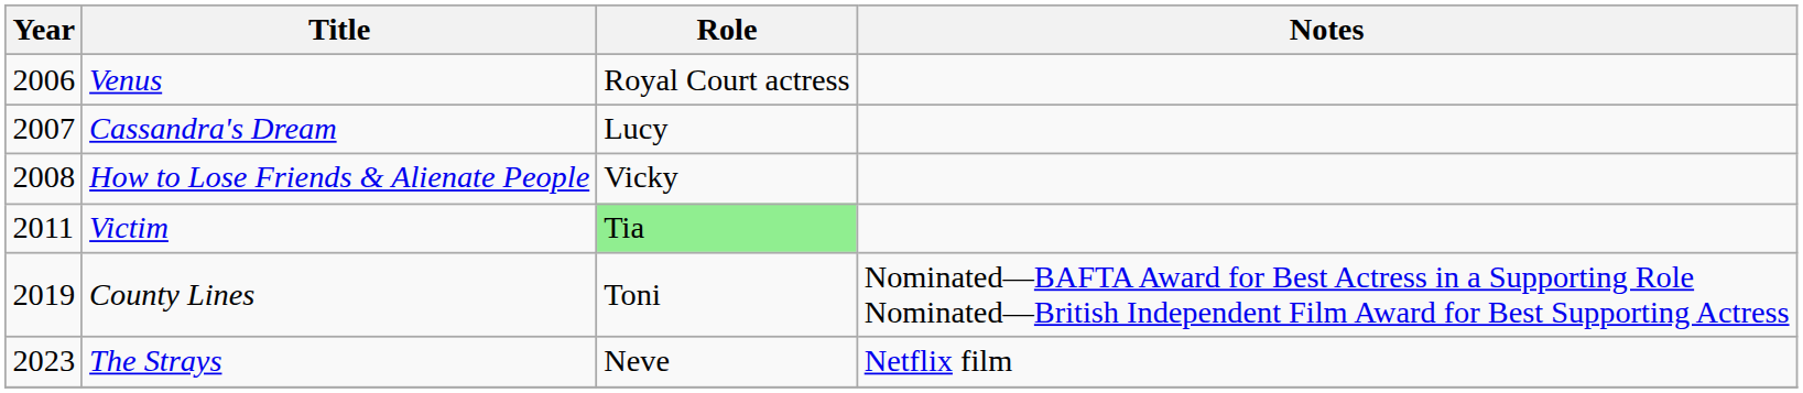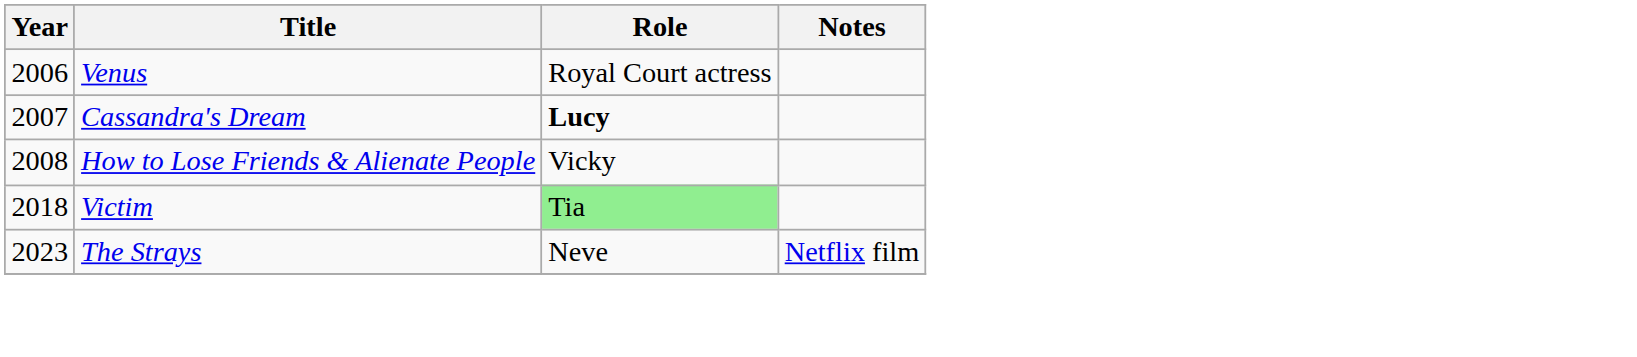Cassandra's Dream | Role: normal -> bold
Victim | Year: 2011 -> 2018
- row: 2019 | County Lines | Toni | Nominated—BAFTA Award for Best Actress in a Supporting Role Nominated—British Independent Film Award for Best Supporting Actress
